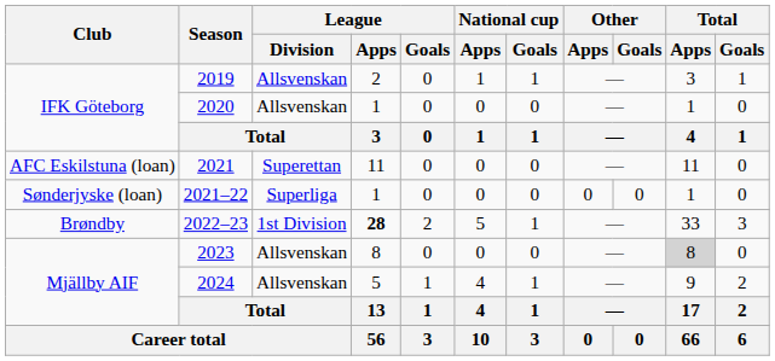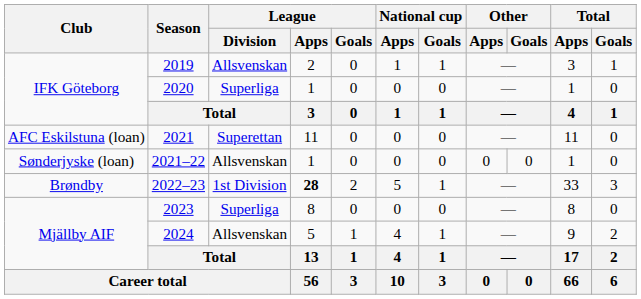2020 | League / Division: Allsvenskan -> Superliga
2021–22 | League / Division: Superliga -> Allsvenskan
2023 | League / Division: Allsvenskan -> Superliga
2023 | Total / Apps: lightgrey background -> no background
